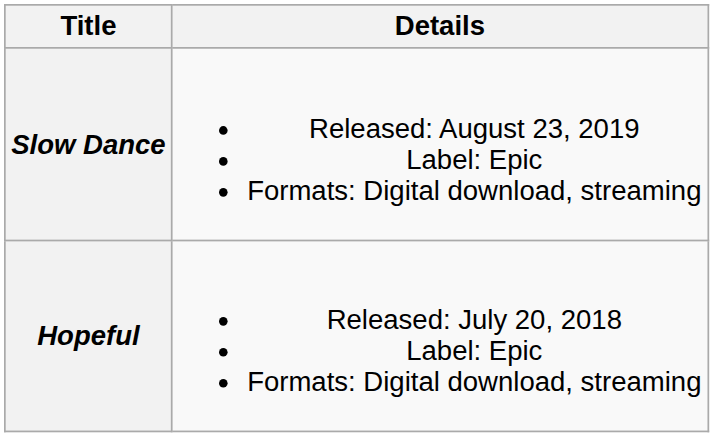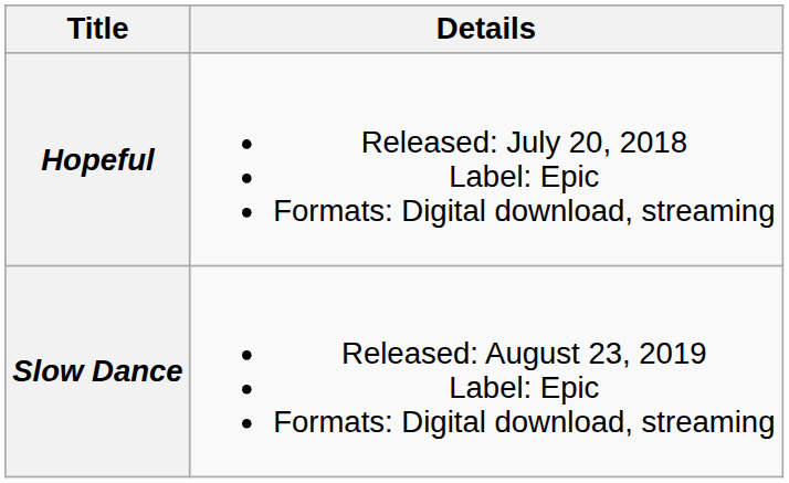rows swapped: Hopeful <-> Slow Dance
